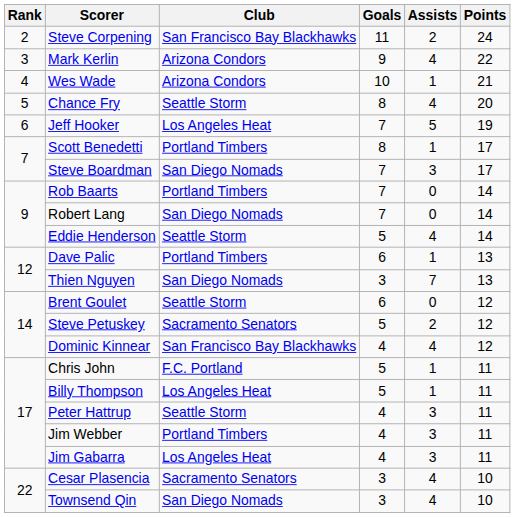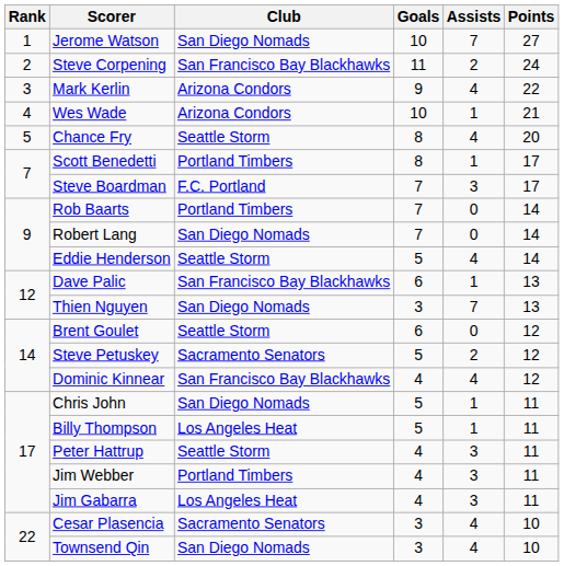+ row: 1 | Jerome Watson | San Diego Nomads | 10 | 7 | 27
- row: 6 | Jeff Hooker | Los Angeles Heat | 7 | 5 | 19
Steve Boardman | Club: San Diego Nomads -> F.C. Portland
Dave Palic | Club: Portland Timbers -> San Francisco Bay Blackhawks
Chris John | Club: F.C. Portland -> San Diego Nomads
